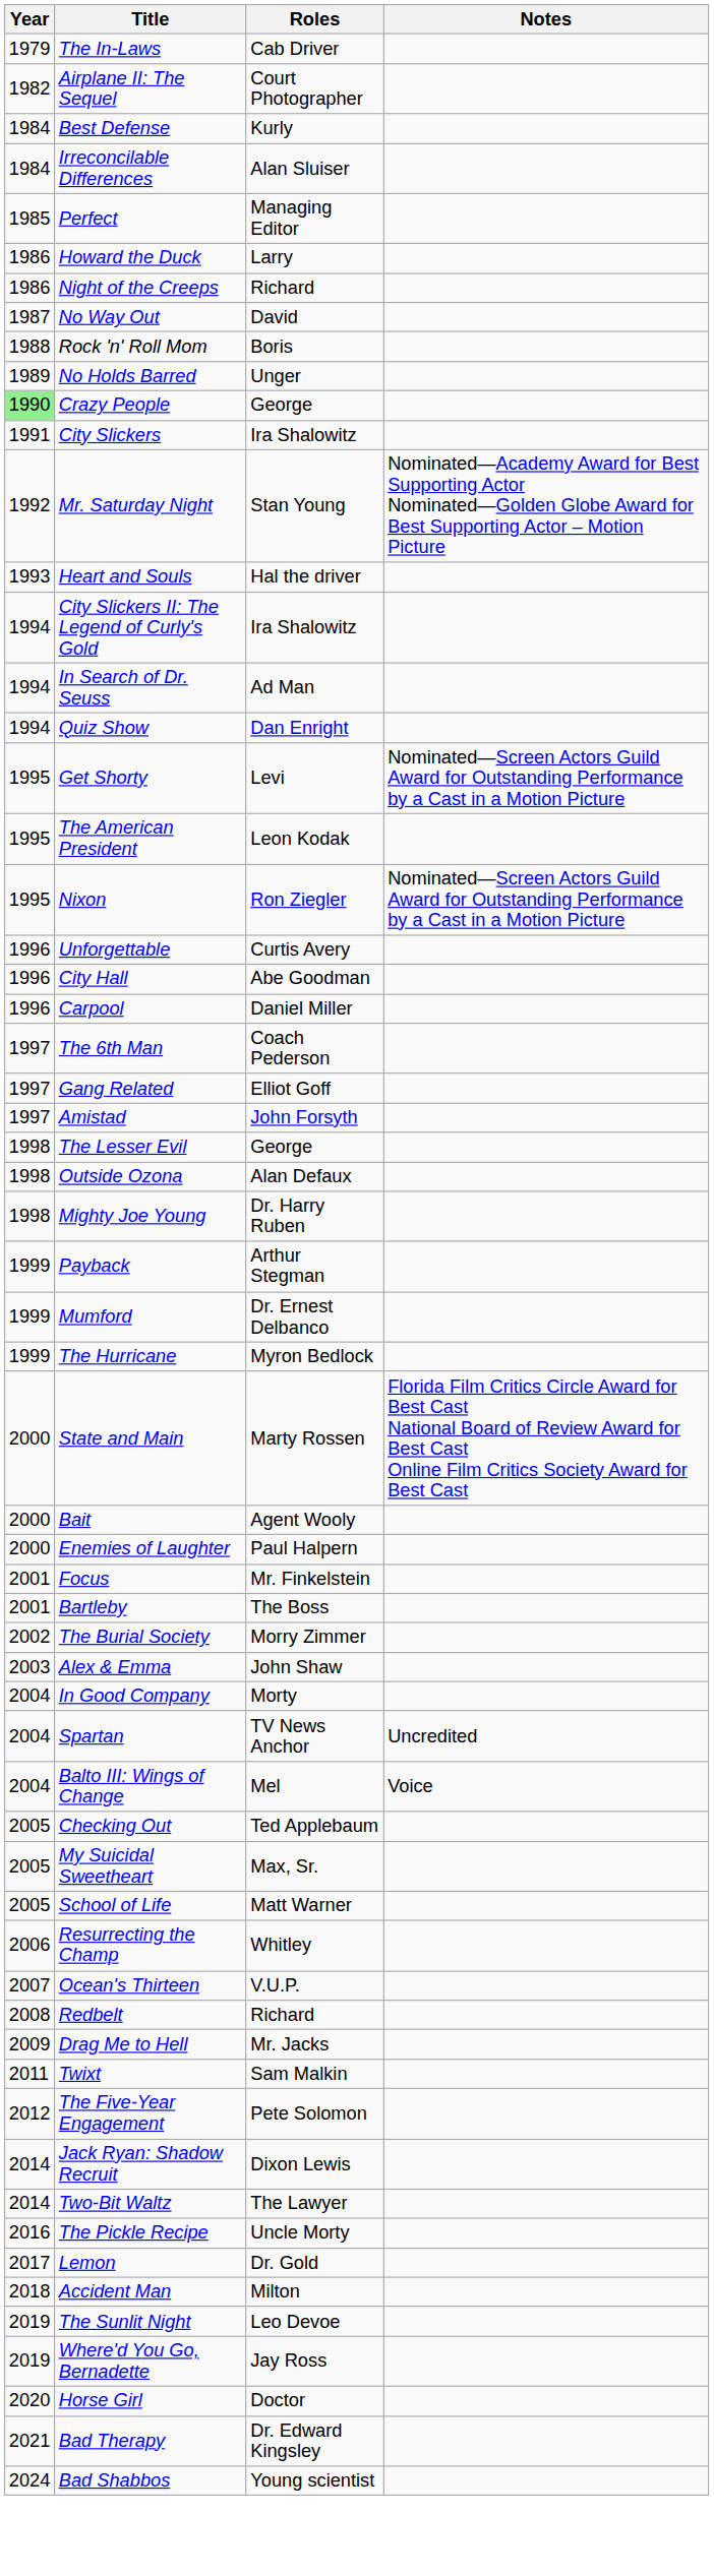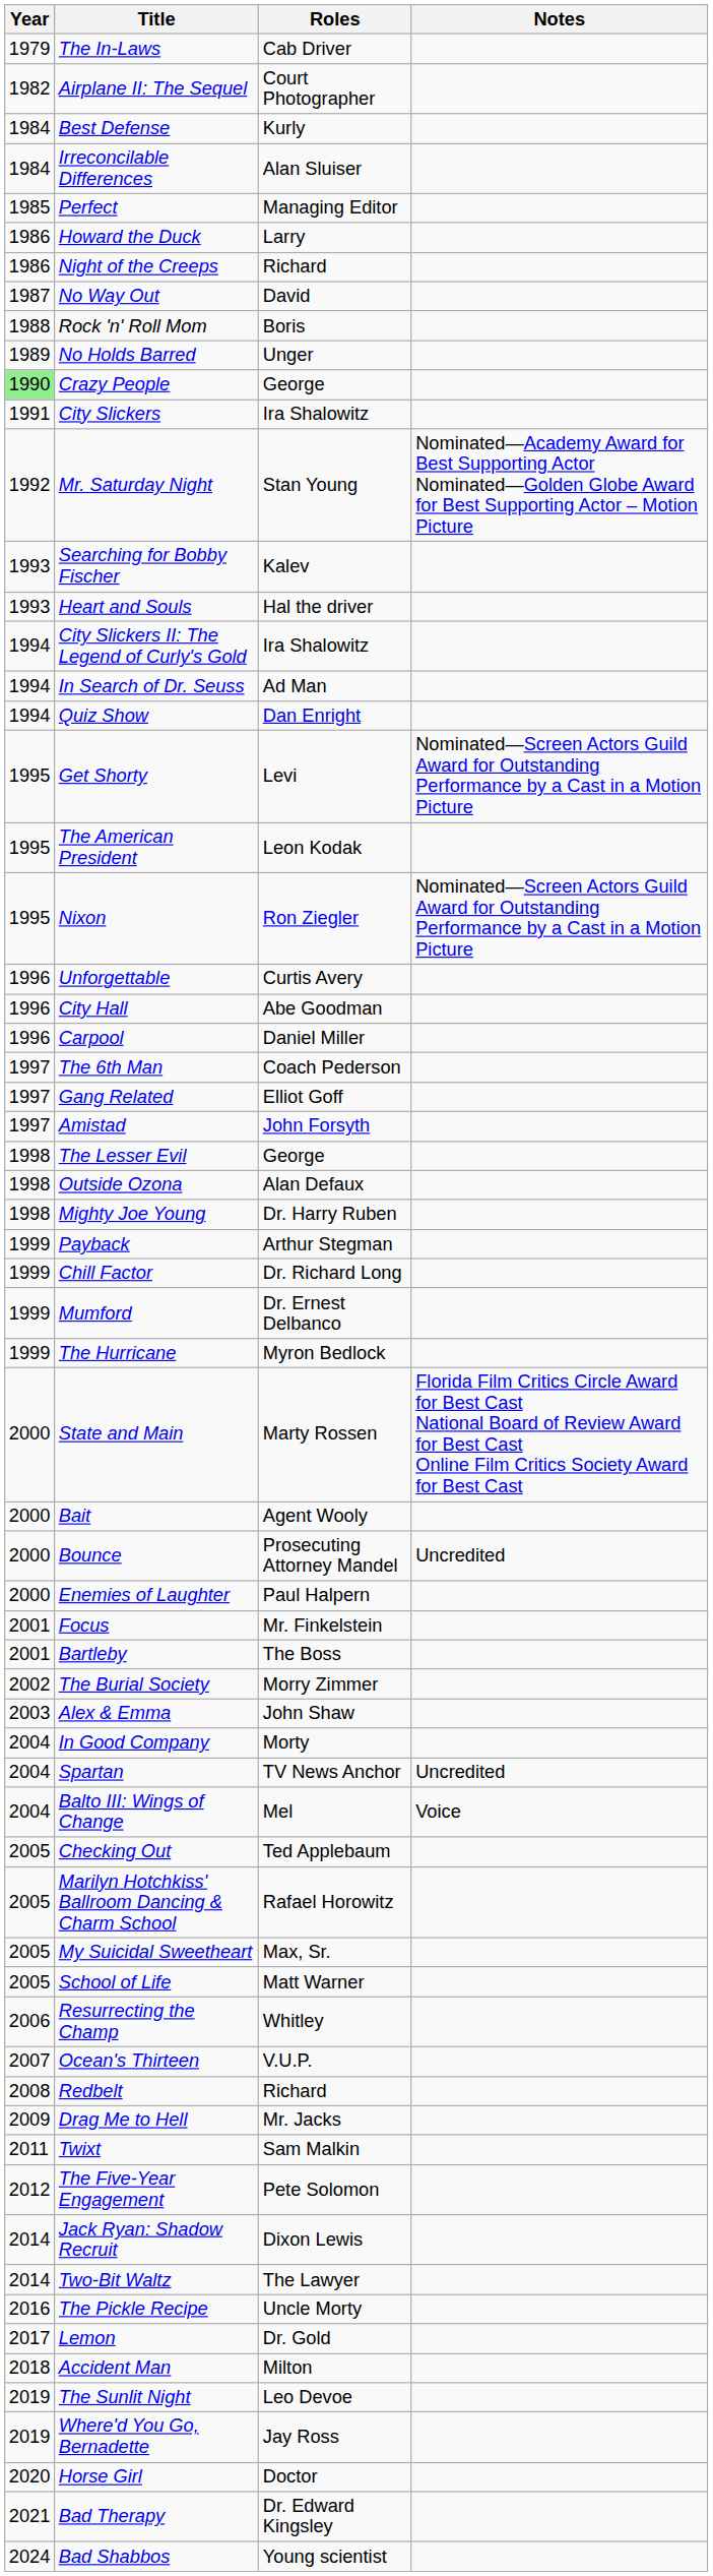+ row: 1993 | Searching for Bobby Fischer | Kalev
+ row: 1999 | Chill Factor | Dr. Richard Long
+ row: 2000 | Bounce | Prosecuting Attorney Mandel | Uncredited
+ row: 2005 | Marilyn Hotchkiss' Ballroom Dancing & Charm School | Rafael Horowitz
